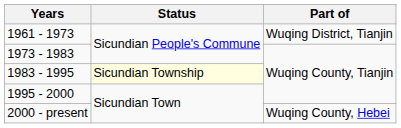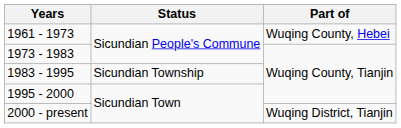1961 - 1973 | Part of: Wuqing District, Tianjin -> Wuqing County, Hebei
1983 - 1995 | Status: lightyellow background -> no background
2000 - present | Part of: Wuqing County, Hebei -> Wuqing District, Tianjin
